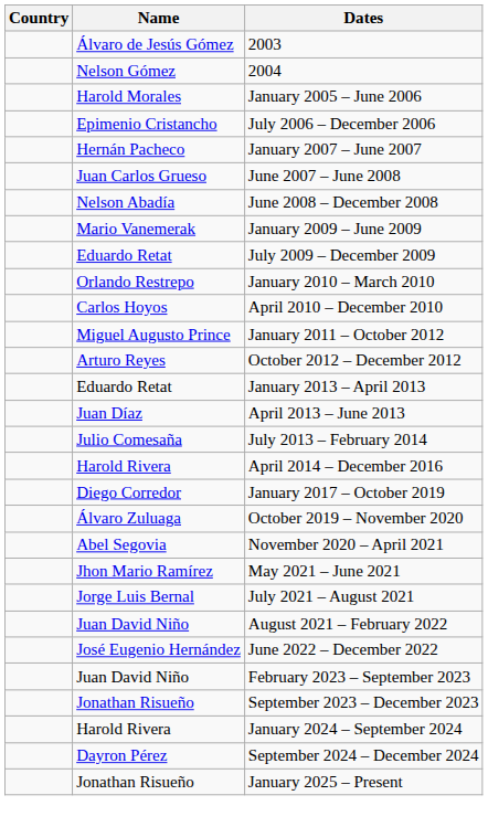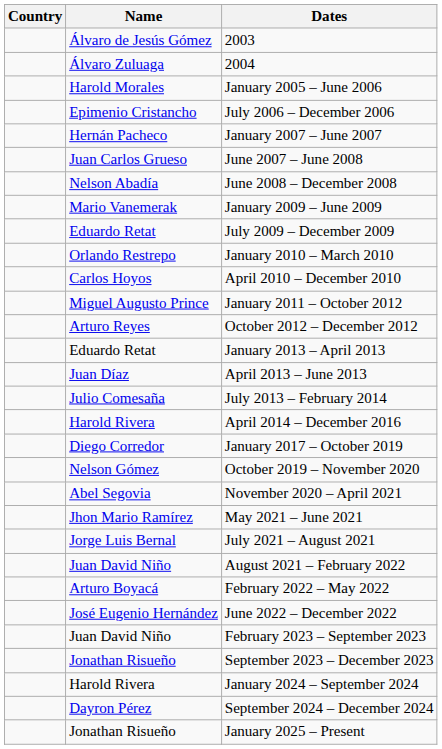2004 | Name: Nelson Gómez -> Álvaro Zuluaga
October 2019 – November 2020 | Name: Álvaro Zuluaga -> Nelson Gómez
+ row: Arturo Boyacá | February 2022 – May 2022
